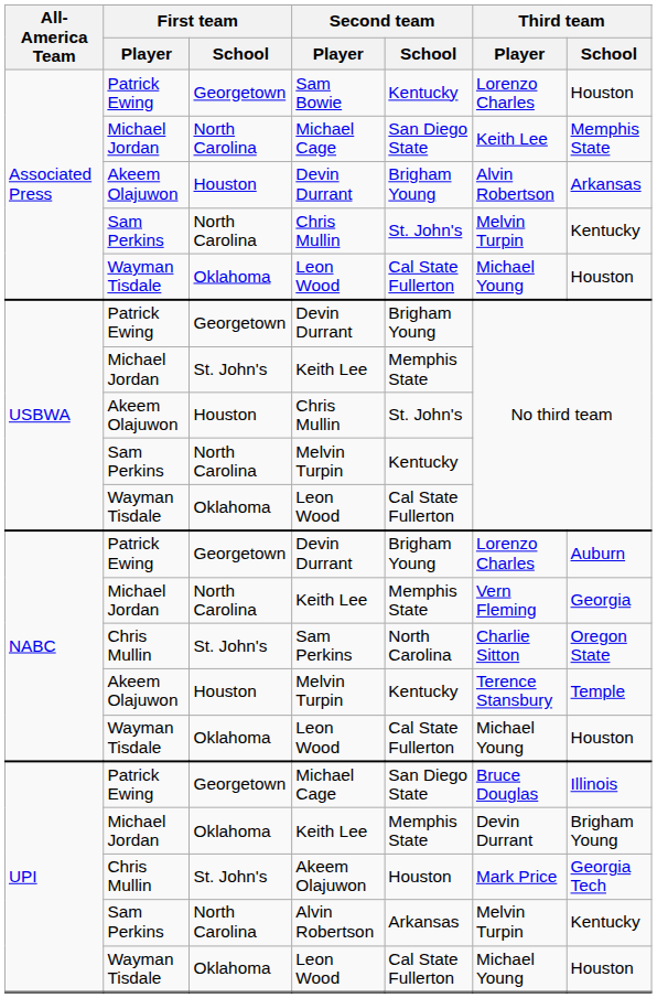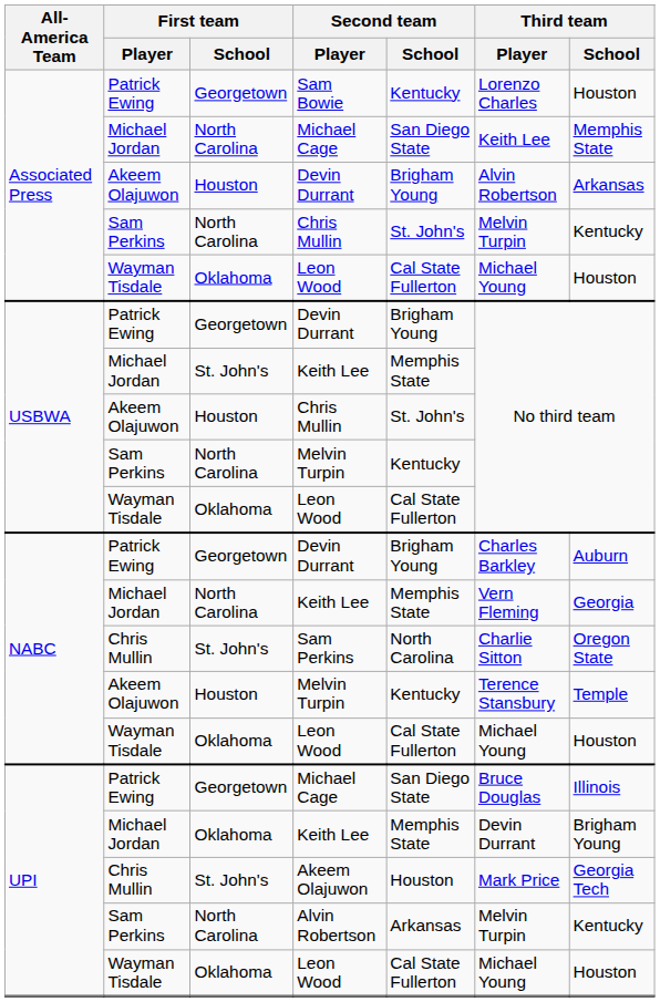NABC / Devin Durrant | Third team / Player: Lorenzo Charles -> Charles Barkley
